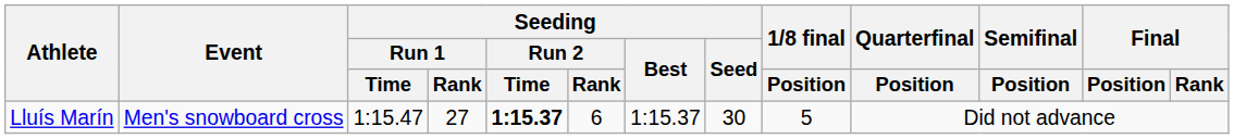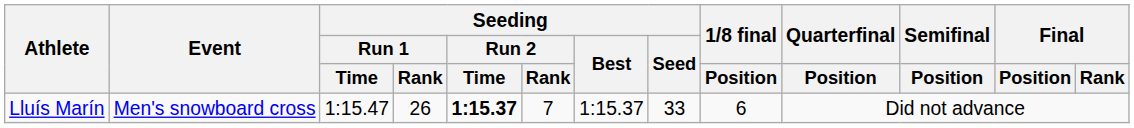Lluís Marín | Seeding / Run 1 / Rank: 27 -> 26
Lluís Marín | Seeding / Run 2 / Rank: 6 -> 7
Lluís Marín | Seeding / Seed: 30 -> 33
Lluís Marín | 1/8 final / Position: 5 -> 6
